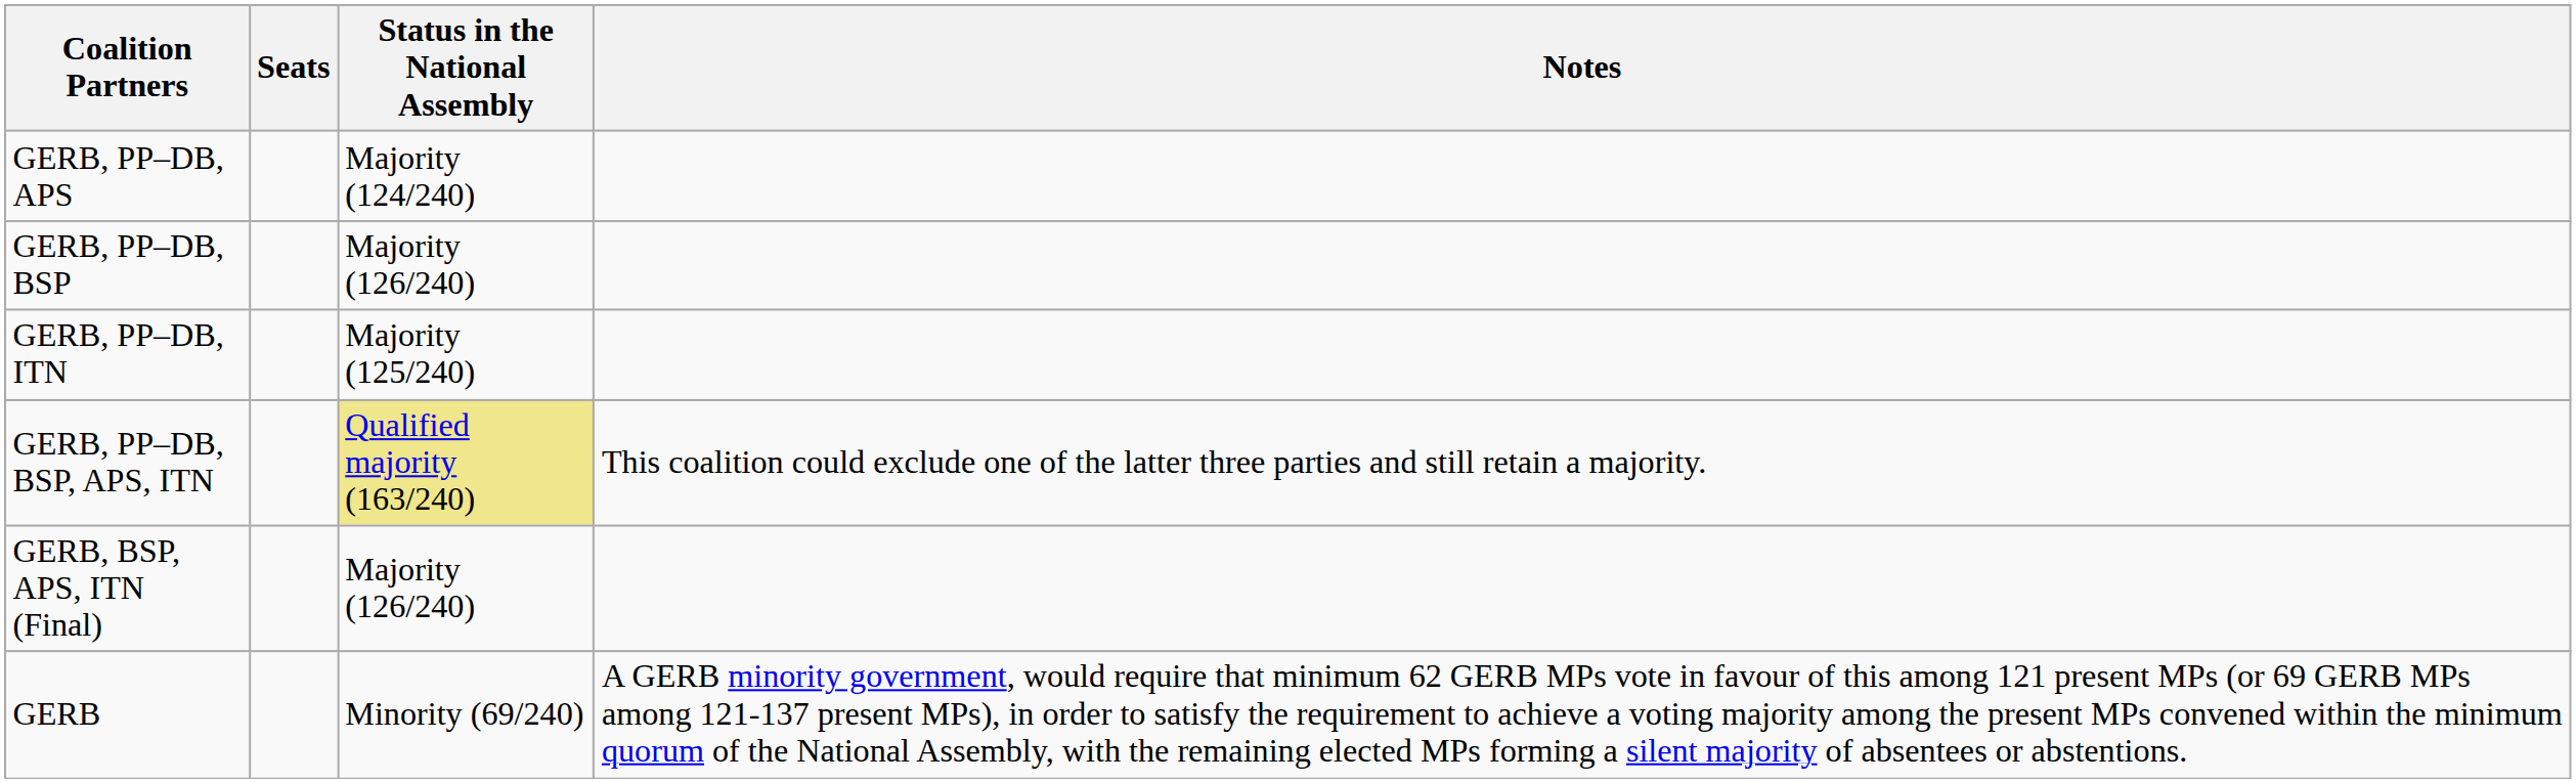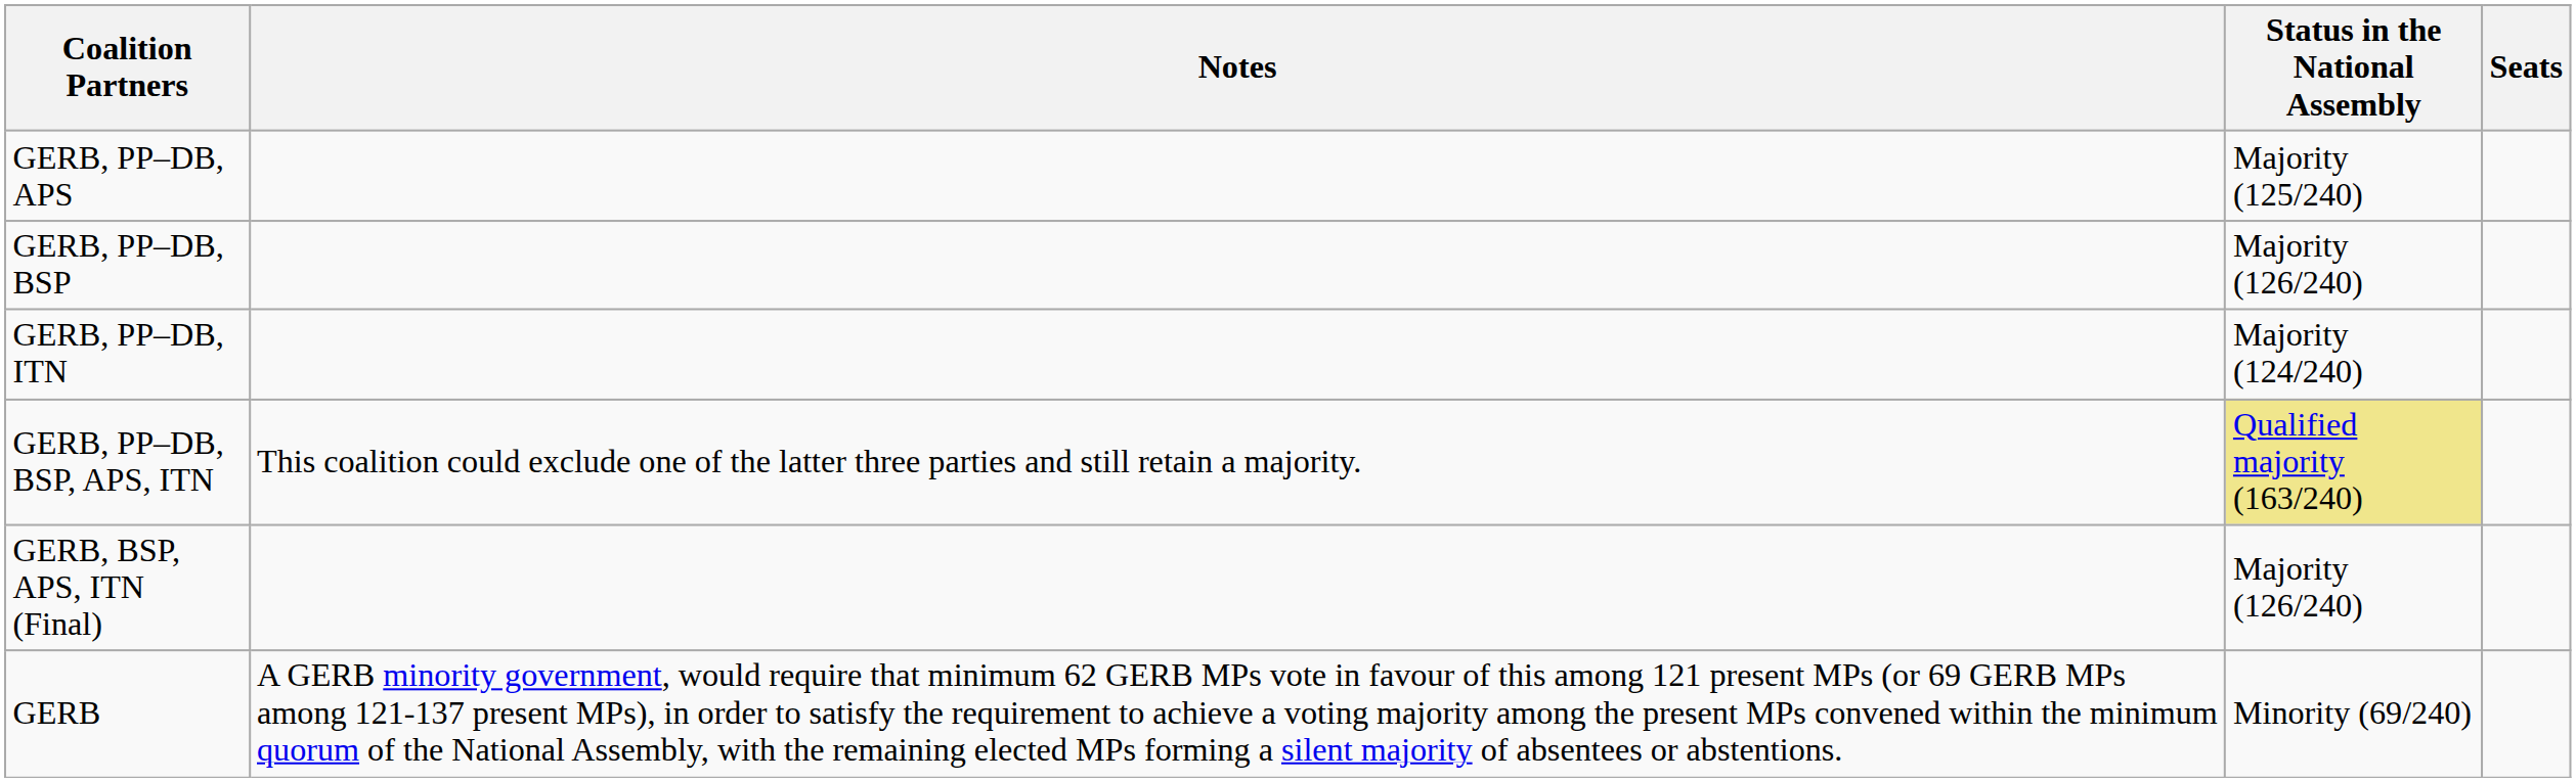columns swapped: Seats <-> Notes
GERB, PP–DB, APS | Status in the National Assembly: Majority (124/240) -> Majority (125/240)
GERB, PP–DB, ITN | Status in the National Assembly: Majority (125/240) -> Majority (124/240)
